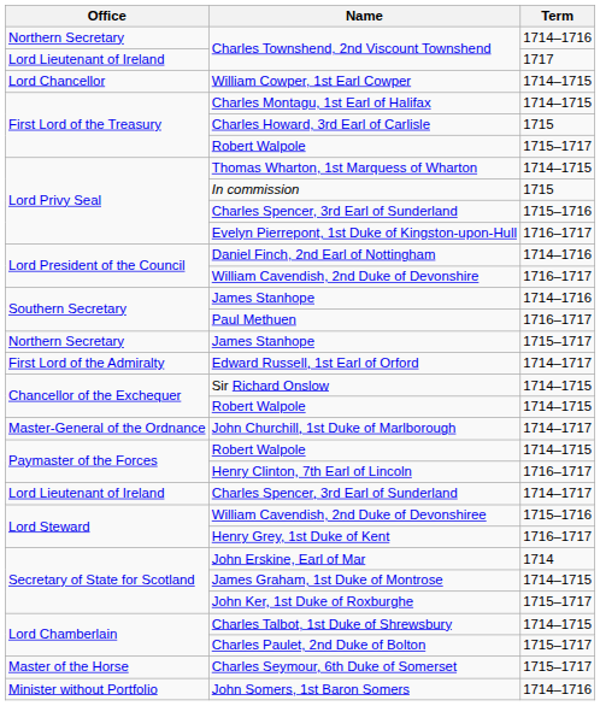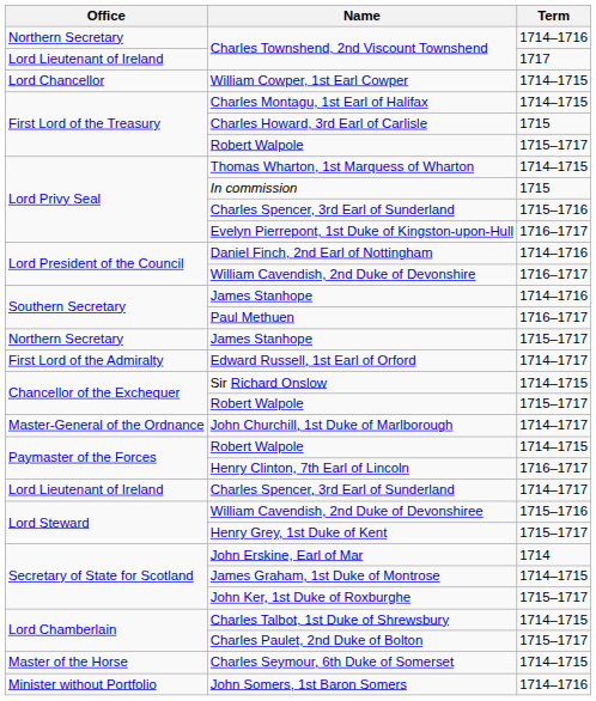Chancellor of the Exchequer / Robert Walpole | Term: 1714–1715 -> 1715–1717
Henry Grey, 1st Duke of Kent | Term: 1716–1717 -> 1715–1717
Charles Seymour, 6th Duke of Somerset | Term: 1715–1717 -> 1714–1715
